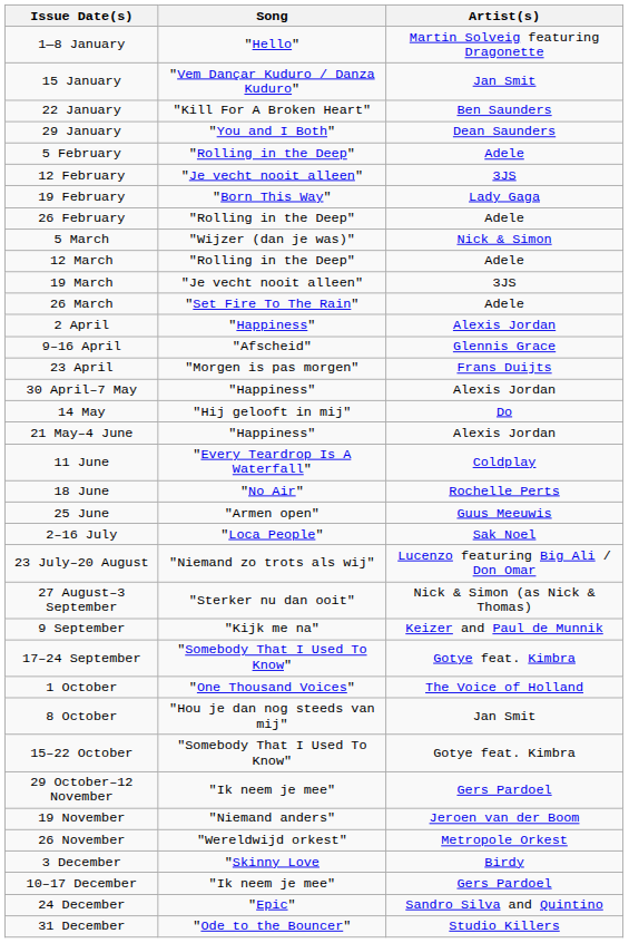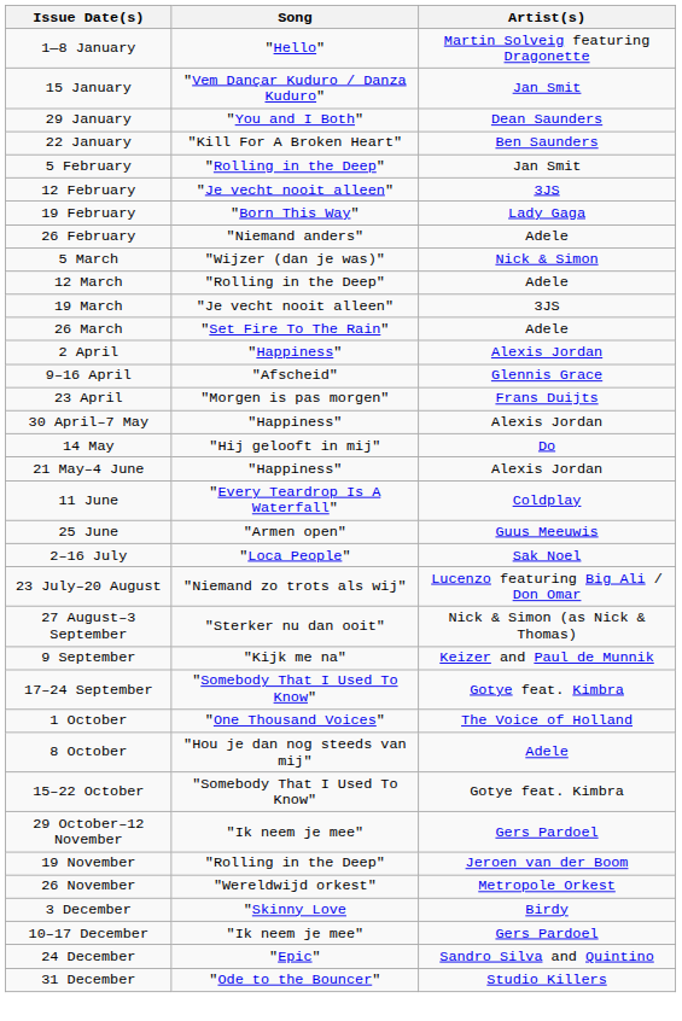rows swapped: 22 January <-> 29 January
5 February | Artist(s): Adele -> Jan Smit
26 February | Song: "Rolling in the Deep" -> "Niemand anders"
- row: 18 June | "No Air" | Rochelle Perts
8 October | Artist(s): Jan Smit -> Adele
19 November | Song: "Niemand anders" -> "Rolling in the Deep"
